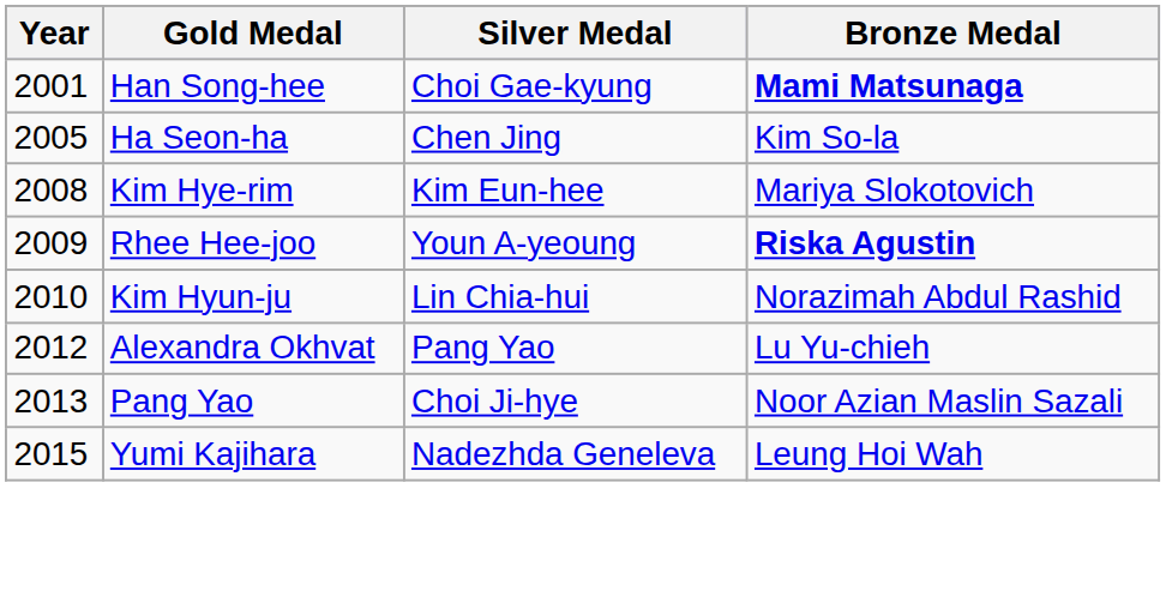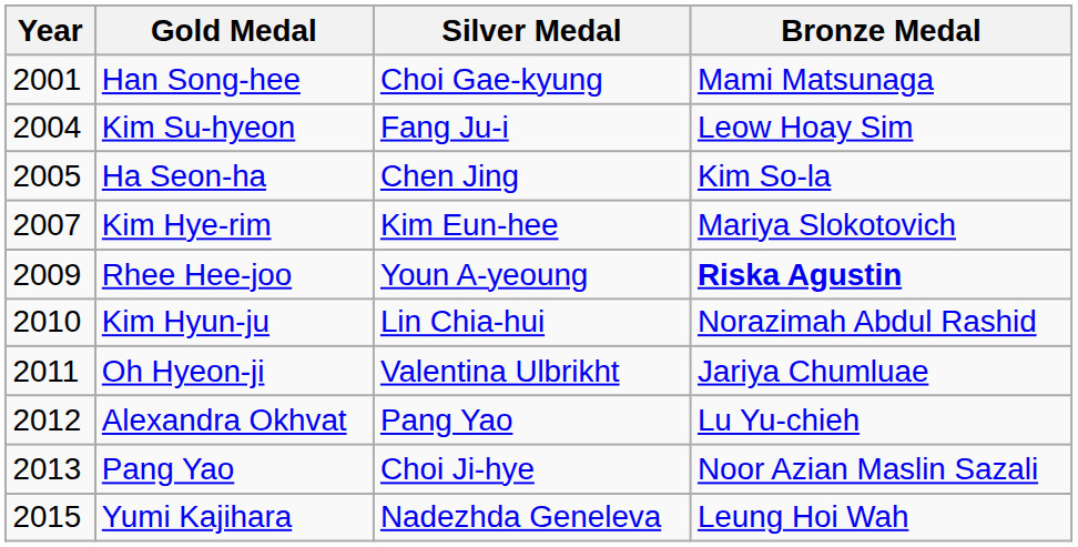Han Song-hee | Bronze Medal: bold -> normal
+ row: 2004 | Kim Su-hyeon | Fang Ju-i | Leow Hoay Sim
Kim Hye-rim | Year: 2008 -> 2007
+ row: 2011 | Oh Hyeon-ji | Valentina Ulbrikht | Jariya Chumluae
